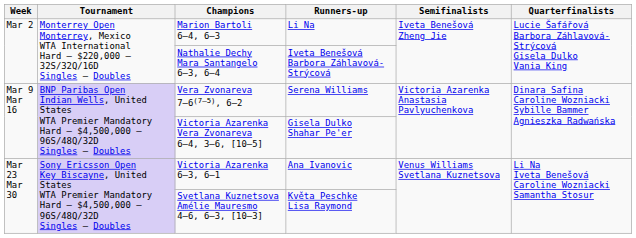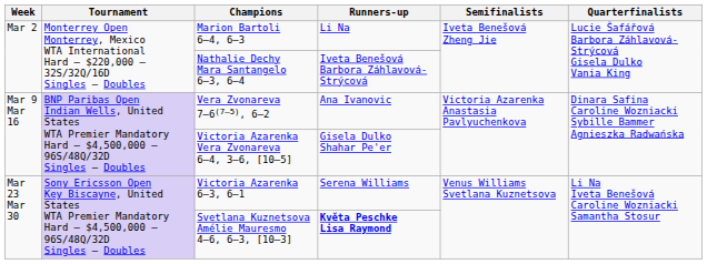Vera Zvonareva 7–6(7–5), 6–2 | Runners-up: Serena Williams -> Ana Ivanovic
Victoria Azarenka 6–3, 6–1 | Runners-up: Ana Ivanovic -> Serena Williams
Svetlana Kuznetsova Amélie Mauresmo 4–6, 6–3, [10–3] | Runners-up: normal -> bold
